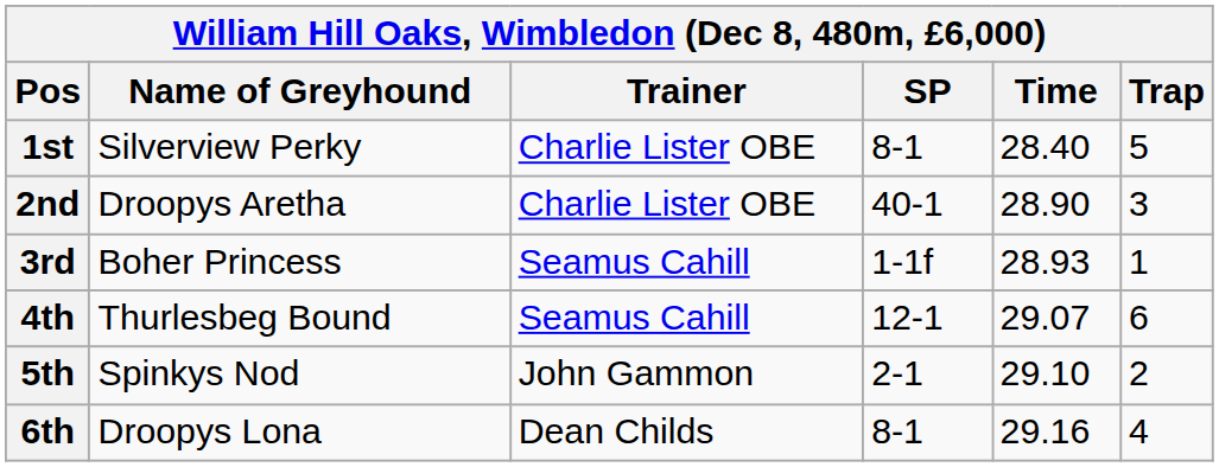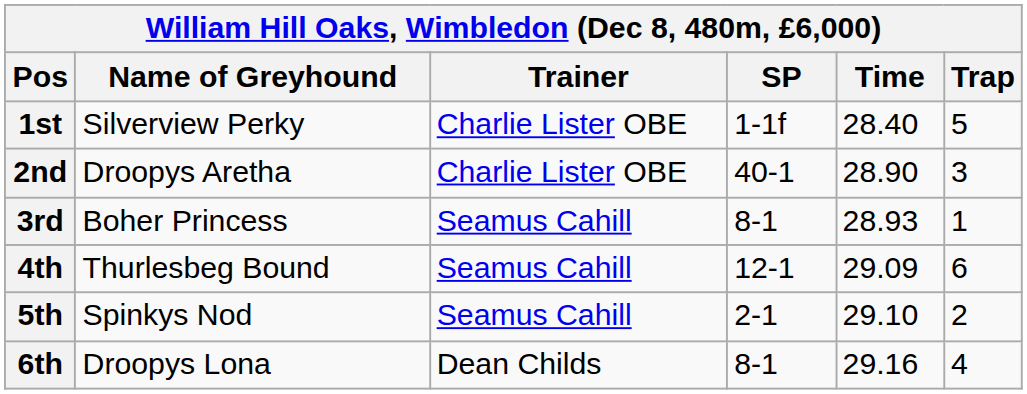1st | SP: 8-1 -> 1-1f
3rd | SP: 1-1f -> 8-1
4th | Time: 29.07 -> 29.09
5th | Trainer: John Gammon -> Seamus Cahill
